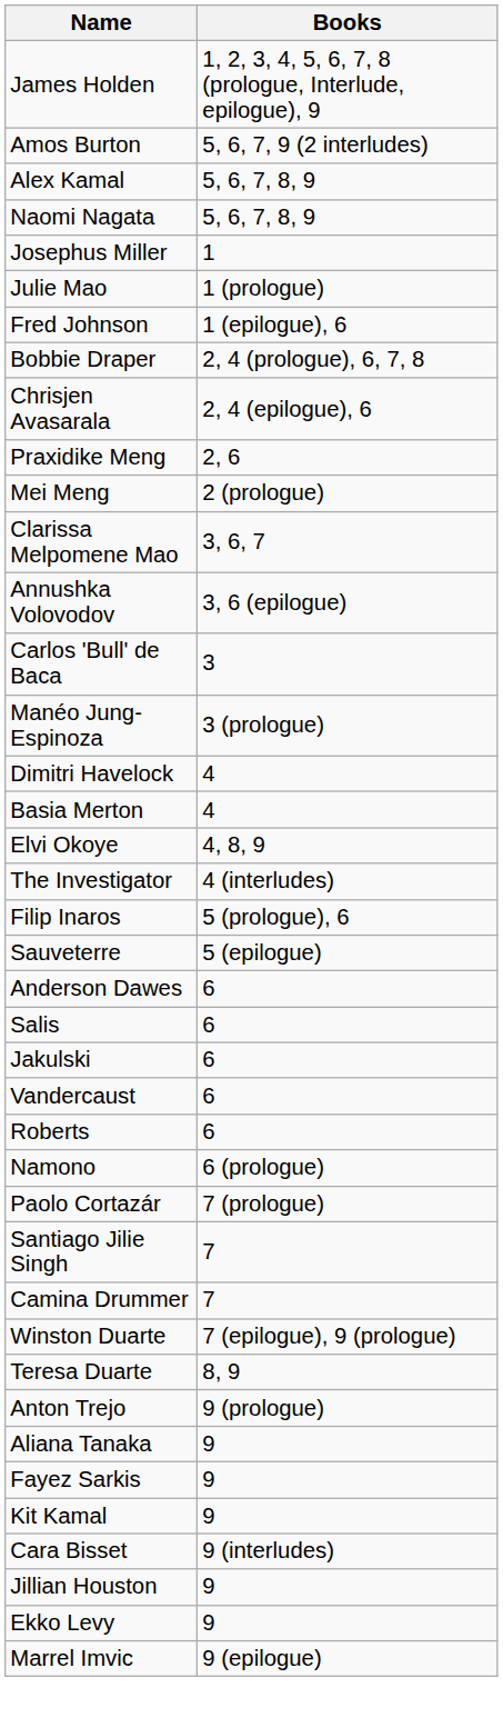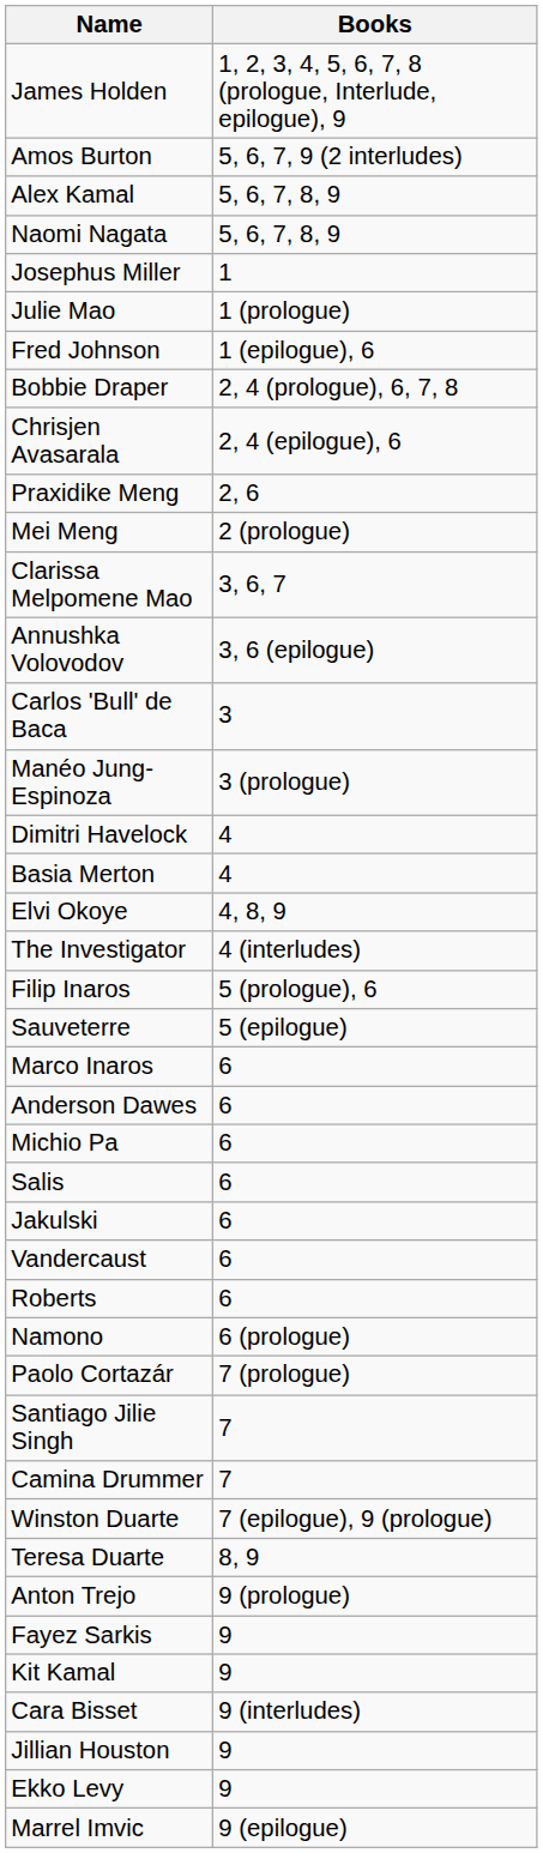+ row: Marco Inaros | 6
+ row: Michio Pa | 6
- row: Aliana Tanaka | 9
